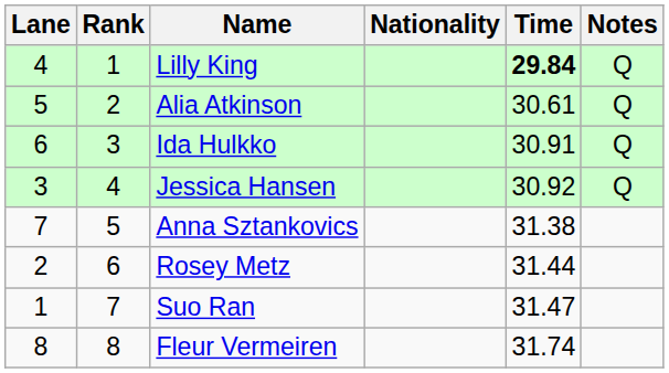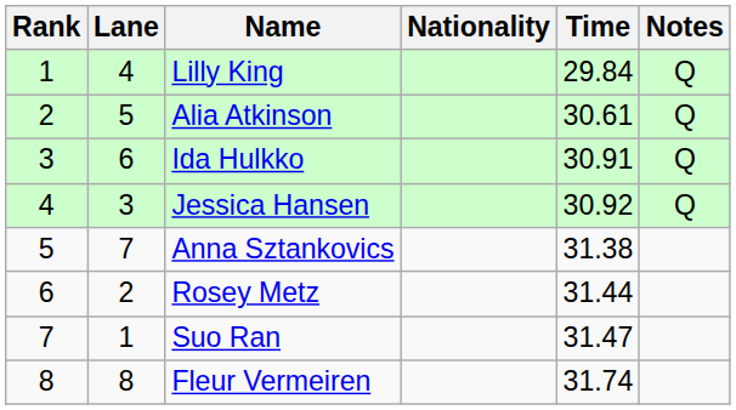columns swapped: Rank <-> Lane
Lilly King | Time: bold -> normal
